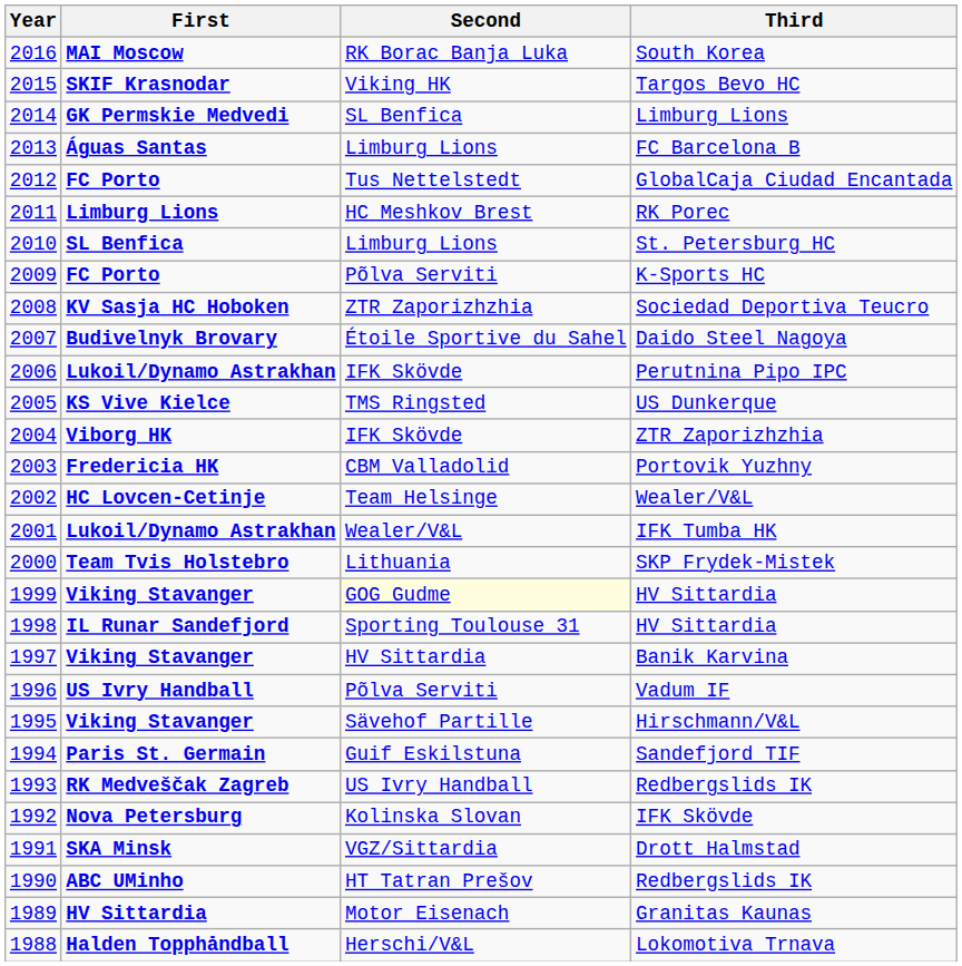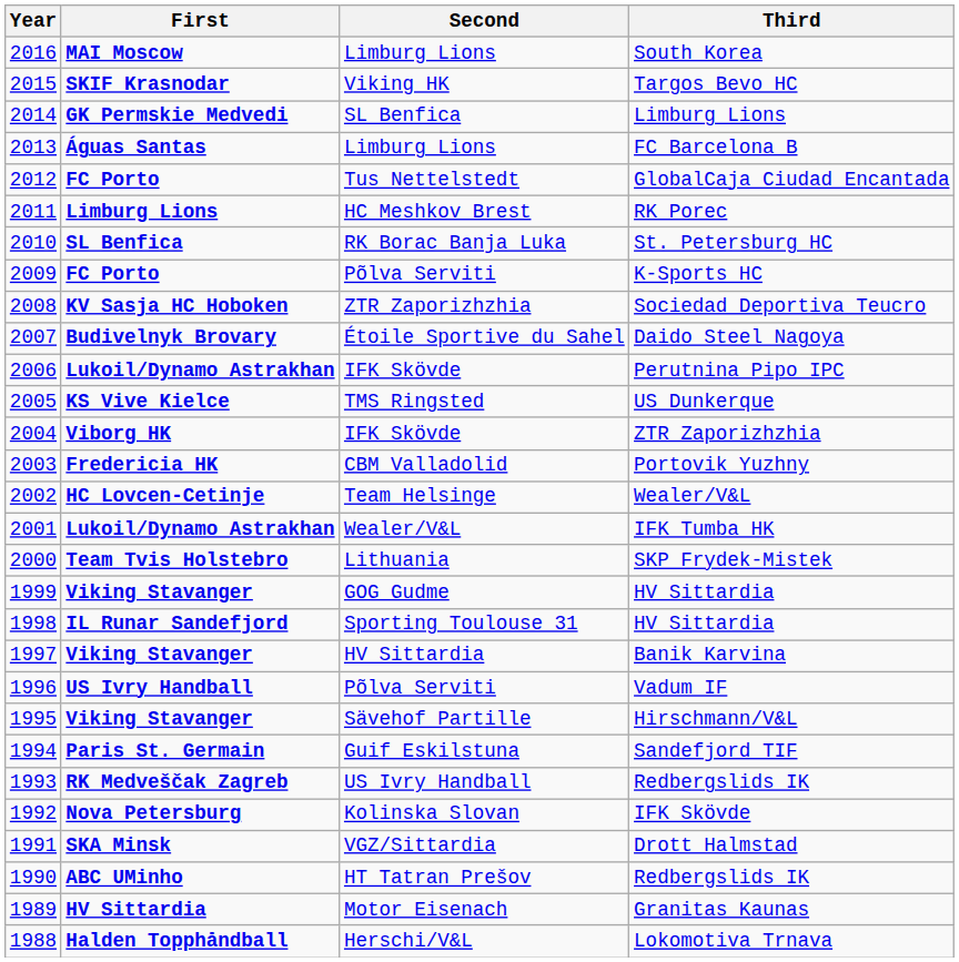South Korea | Second: RK Borac Banja Luka -> Limburg Lions
St. Petersburg HC | Second: Limburg Lions -> RK Borac Banja Luka
1999 / HV Sittardia | Second: lightyellow background -> no background
